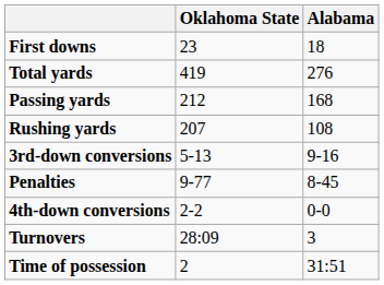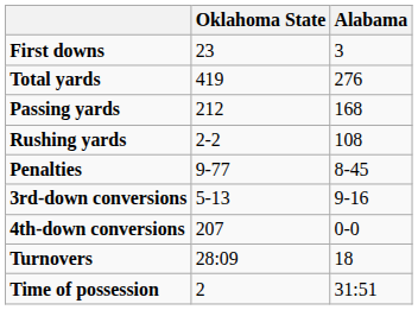First downs | Alabama: 18 -> 3
Rushing yards | Oklahoma State: 207 -> 2-2
rows swapped: Penalties <-> 3rd-down conversions
4th-down conversions | Oklahoma State: 2-2 -> 207
Turnovers | Alabama: 3 -> 18
